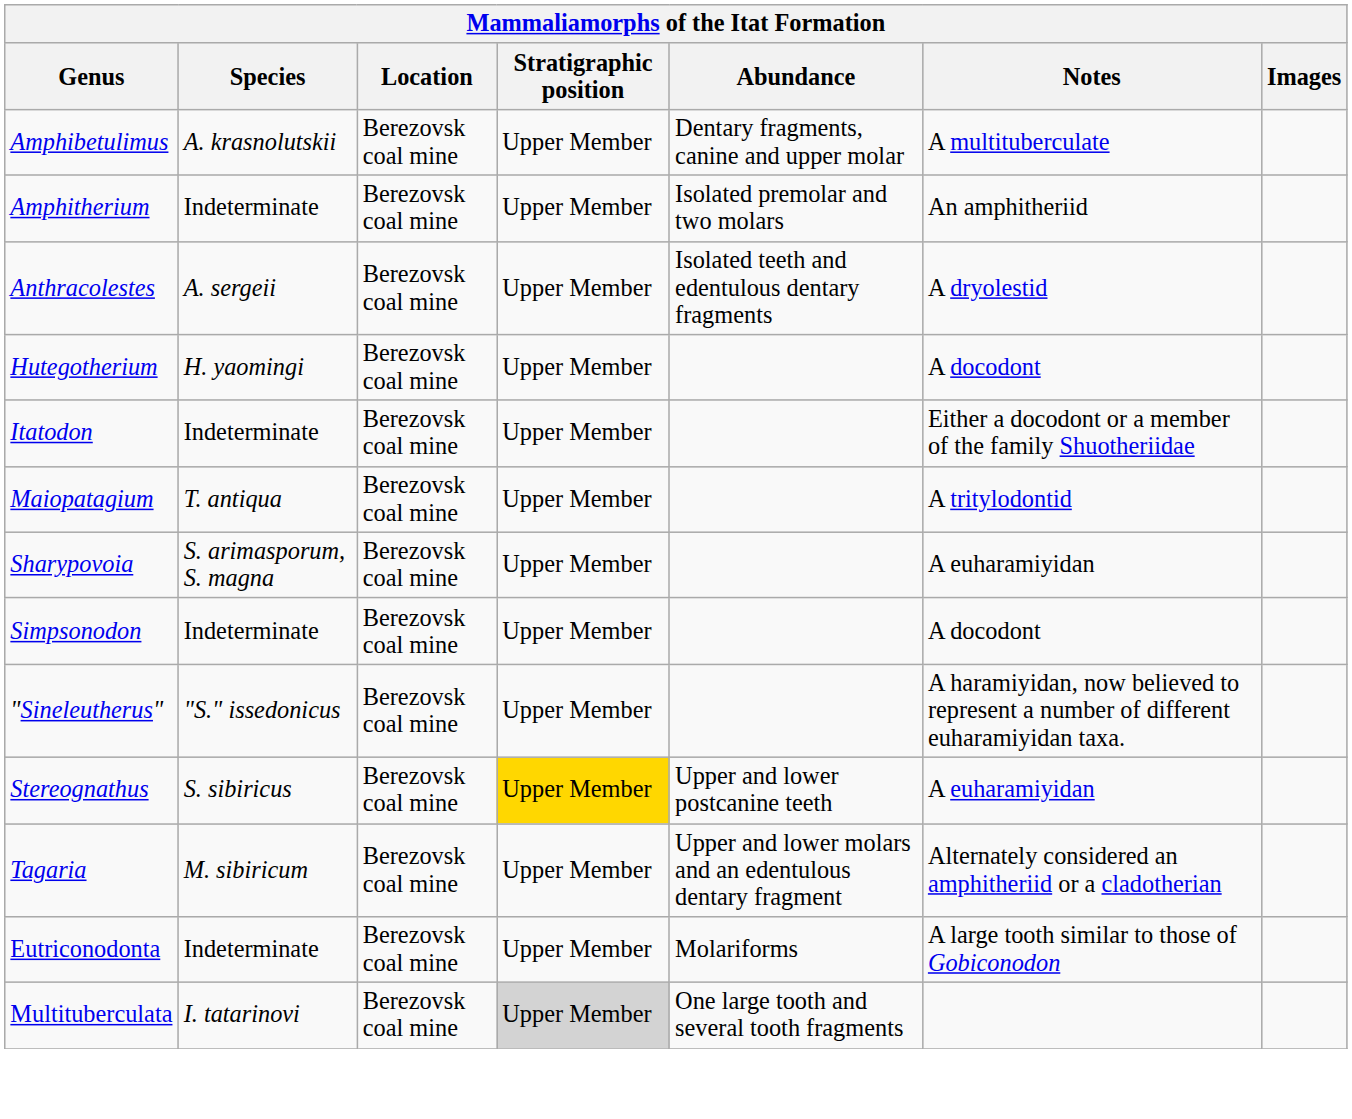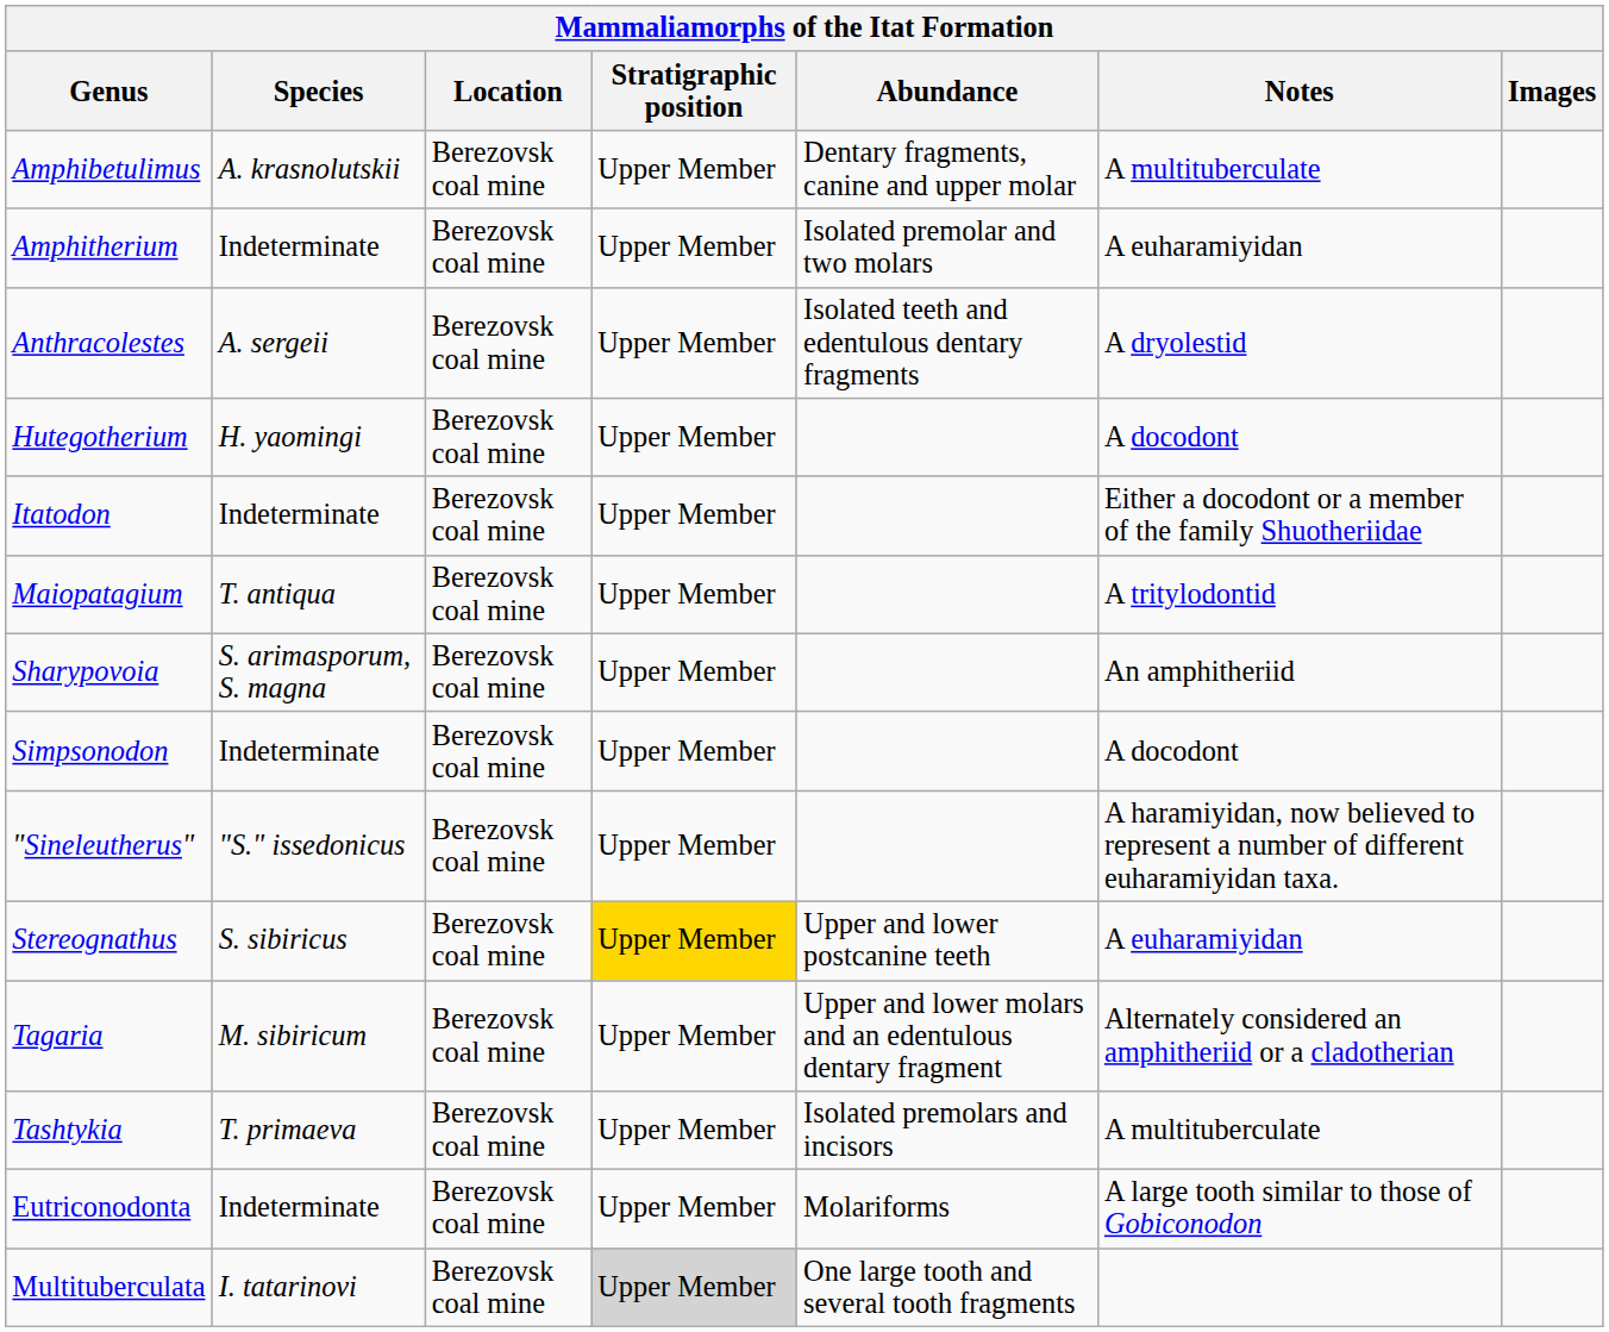Amphitherium | Notes: An amphitheriid -> A euharamiyidan
Sharypovoia | Notes: A euharamiyidan -> An amphitheriid
+ row: Tashtykia | T. primaeva | Berezovsk coal mine | Upper Member | Isolated premolars and incisors | A multituberculate
